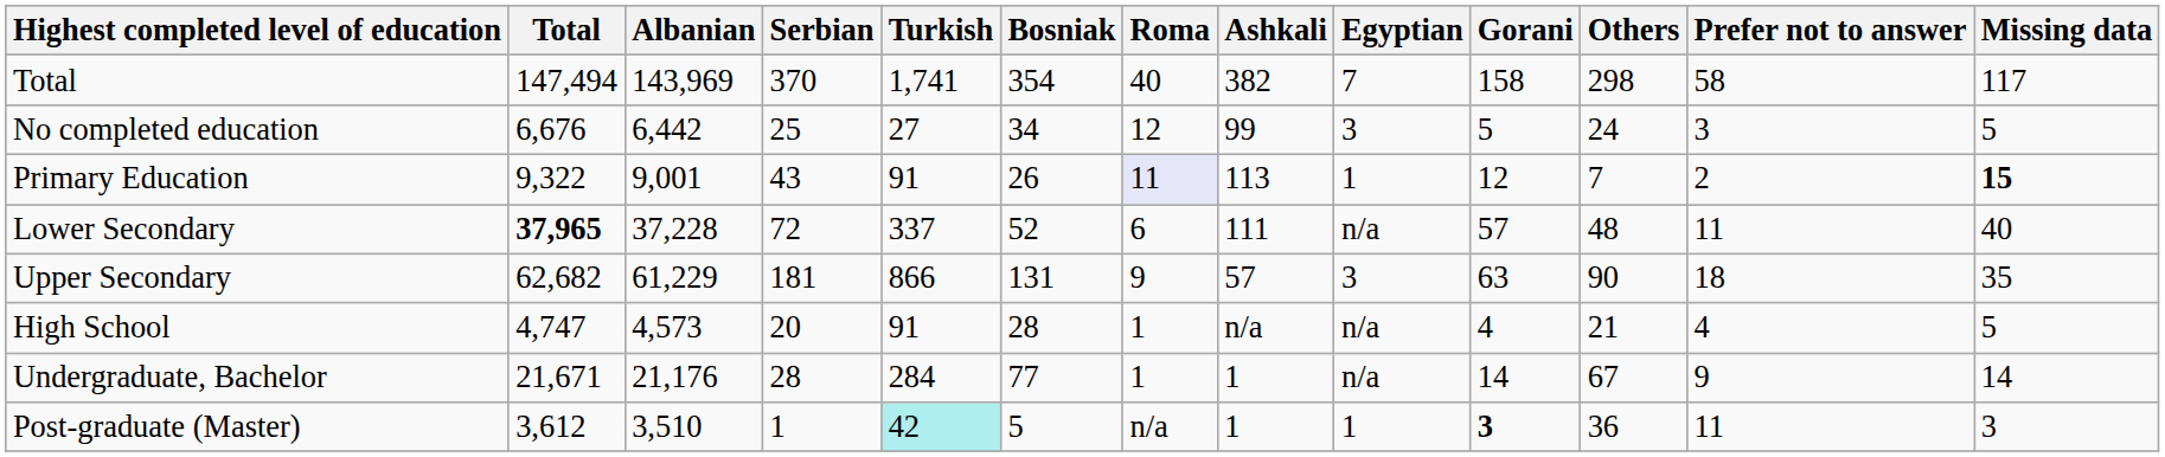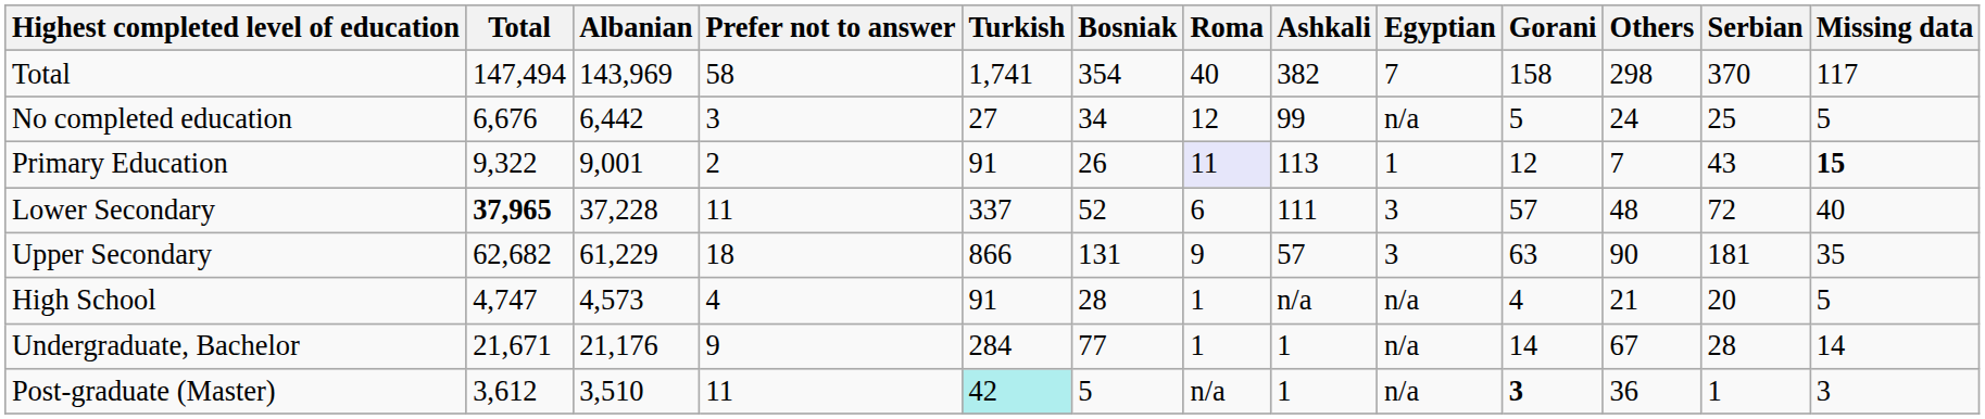columns swapped: Serbian <-> Prefer not to answer
No completed education | Egyptian: 3 -> n/a
Lower Secondary | Egyptian: n/a -> 3
Post-graduate (Master) | Egyptian: 1 -> n/a
